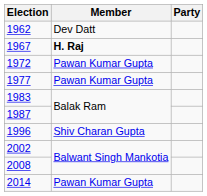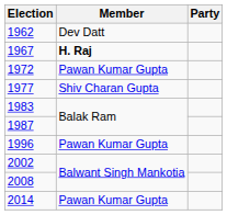1977 | Member: Pawan Kumar Gupta -> Shiv Charan Gupta
1996 | Member: Shiv Charan Gupta -> Pawan Kumar Gupta
